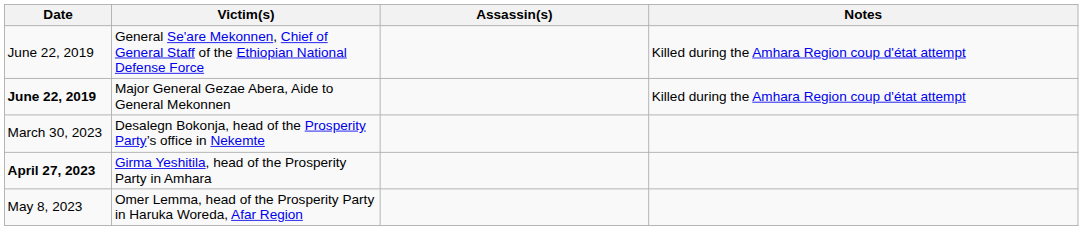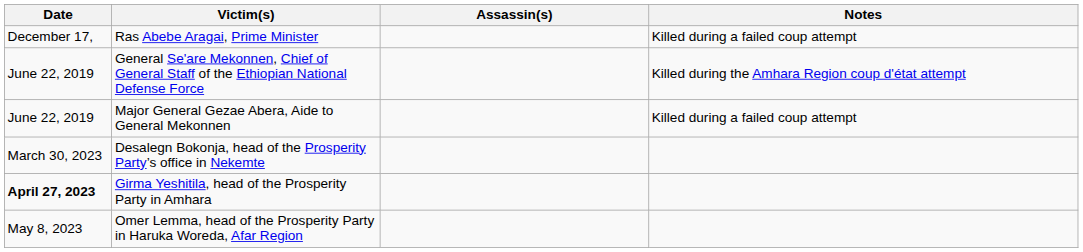+ row: December 17, | Ras Abebe Aragai, Prime Minister | Killed during a failed coup attempt
Major General Gezae Abera, Aide to General Mekonnen | Date: bold -> normal
Major General Gezae Abera, Aide to General Mekonnen | Notes: Killed during the Amhara Region coup d'état attempt -> Killed during a failed coup attempt
